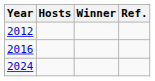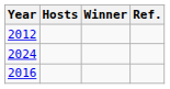rows swapped: 2016 <-> 2024
